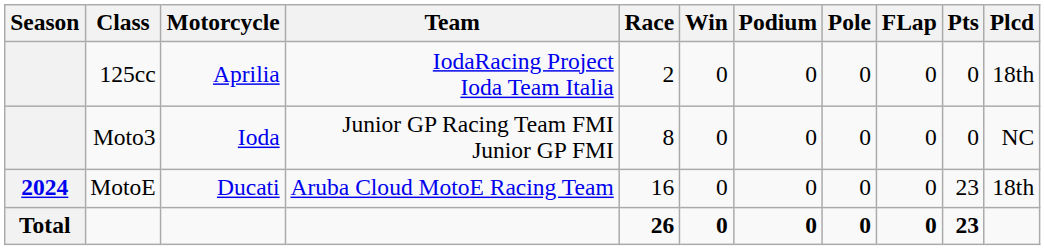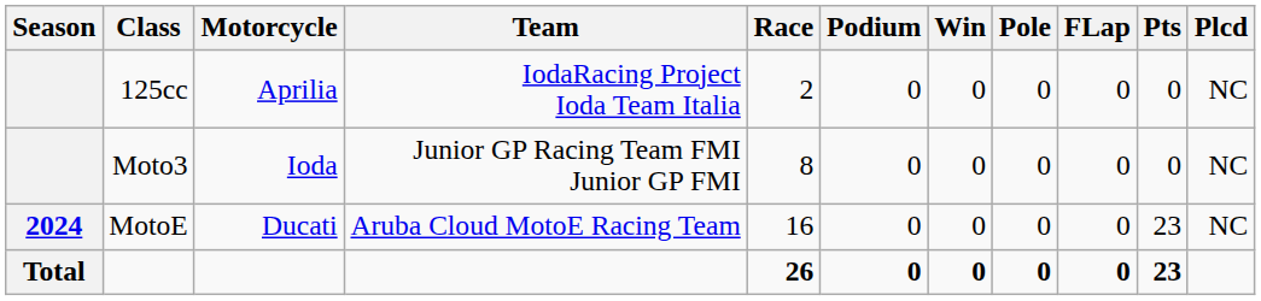columns swapped: Win <-> Podium
125cc | Plcd: 18th -> NC
MotoE | Plcd: 18th -> NC
